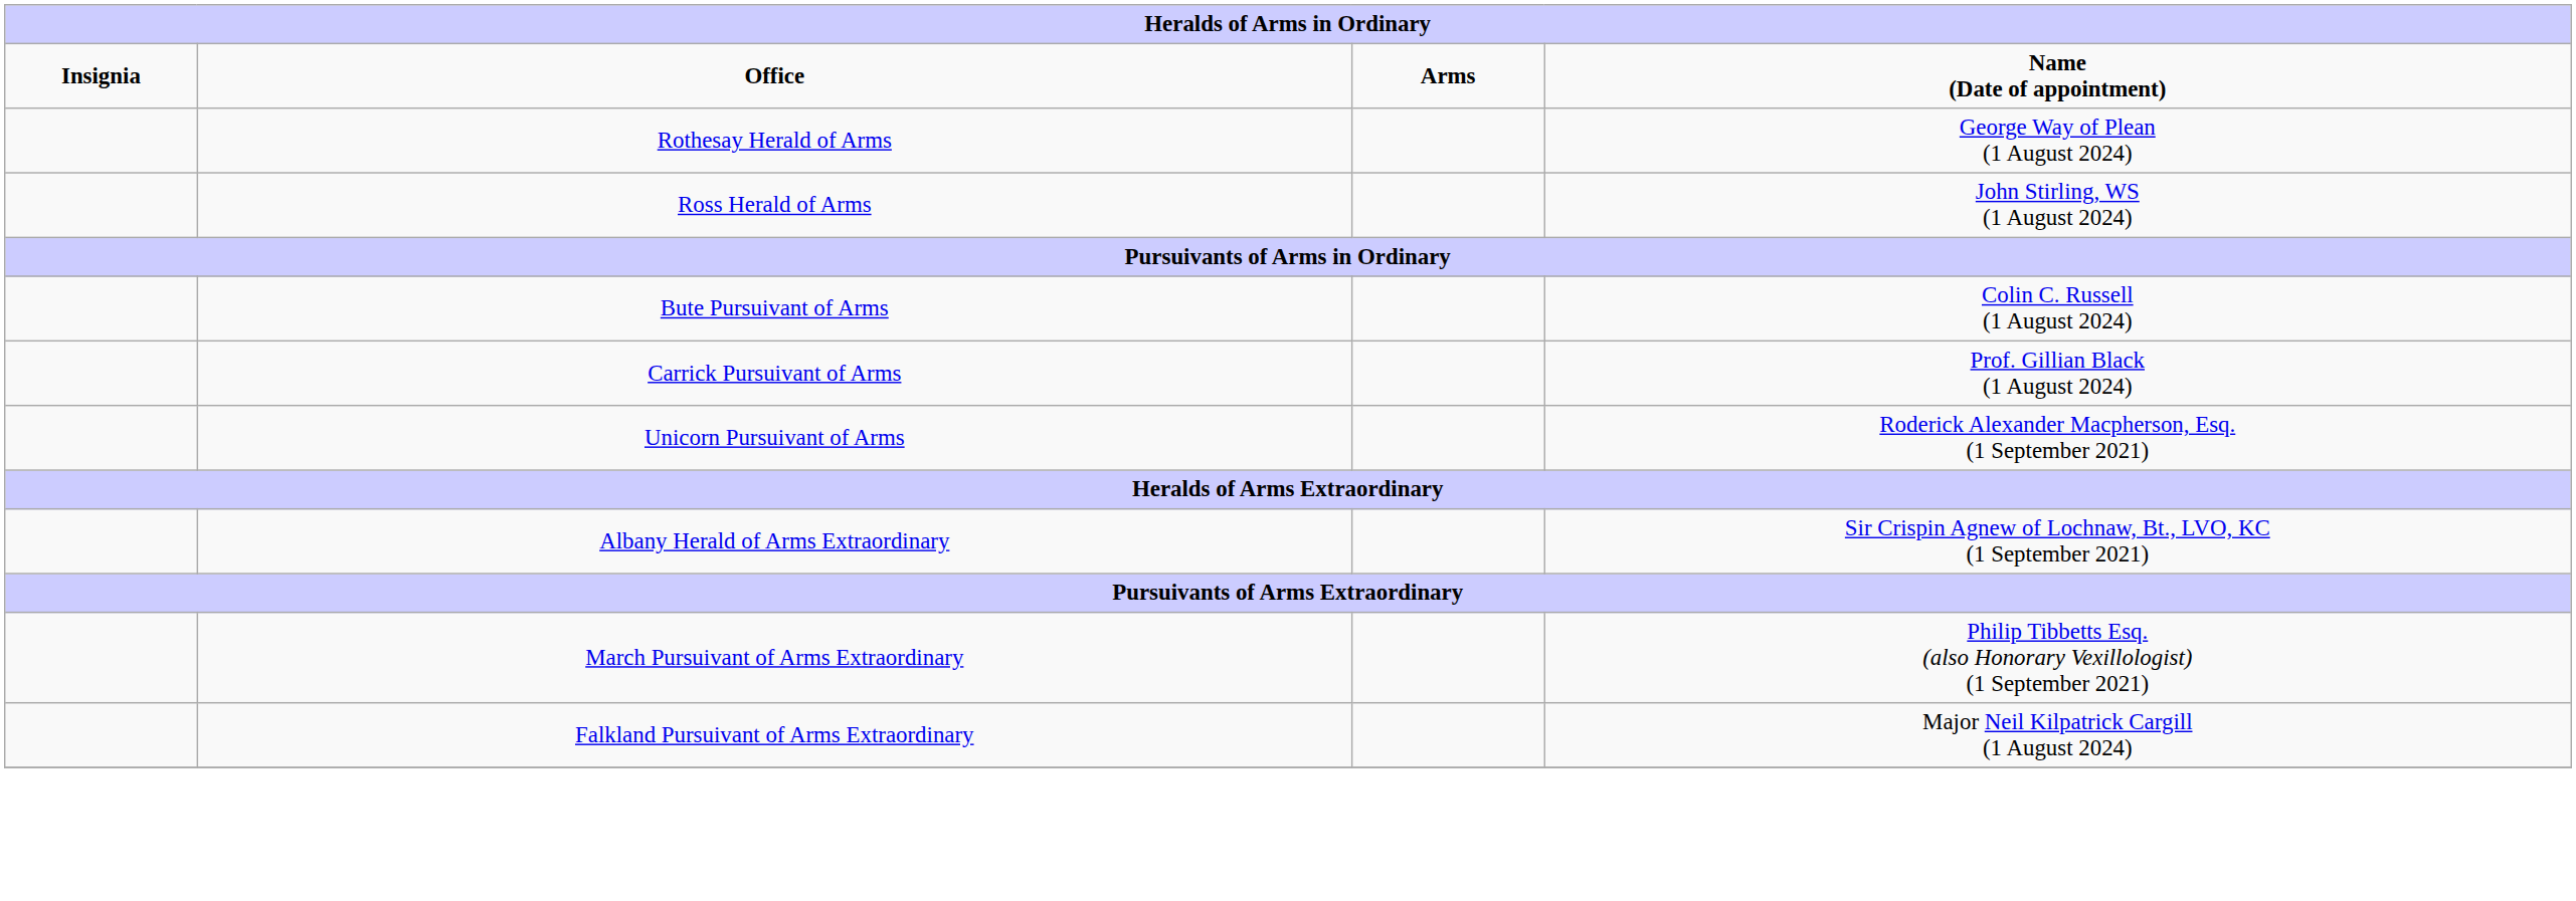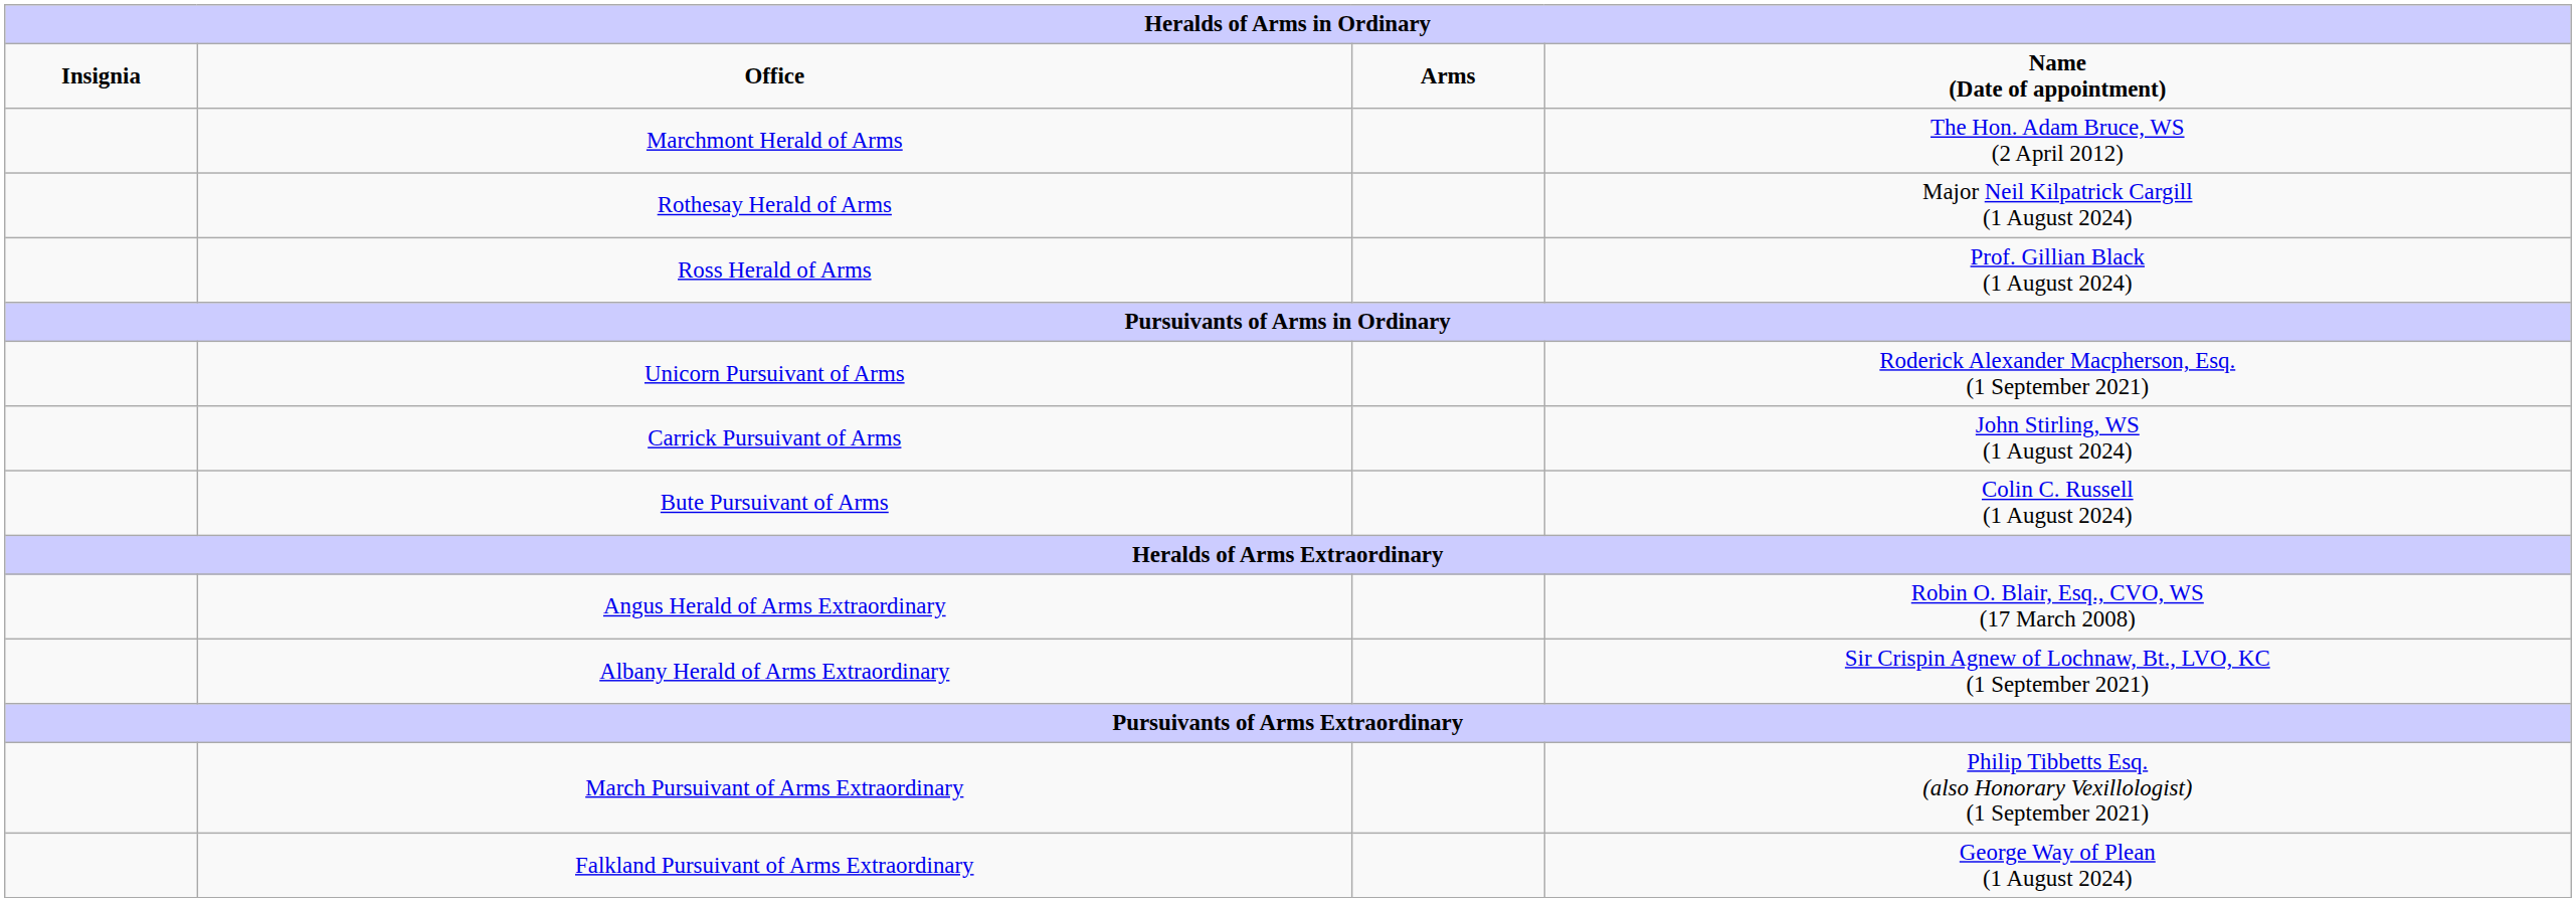+ row: Marchmont Herald of Arms | The Hon. Adam Bruce, WS (2 April 2012)
Rothesay Herald of Arms | Name (Date of appointment): George Way of Plean (1 August 2024) -> Major Neil Kilpatrick Cargill (1 August 2024)
Ross Herald of Arms | Name (Date of appointment): John Stirling, WS (1 August 2024) -> Prof. Gillian Black (1 August 2024)
rows swapped: Unicorn Pursuivant of Arms <-> Bute Pursuivant of Arms
Carrick Pursuivant of Arms | Name (Date of appointment): Prof. Gillian Black (1 August 2024) -> John Stirling, WS (1 August 2024)
+ row: Angus Herald of Arms Extraordinary | Robin O. Blair, Esq., CVO, WS (17 March 2008)
Falkland Pursuivant of Arms Extraordinary | Name (Date of appointment): Major Neil Kilpatrick Cargill (1 August 2024) -> George Way of Plean (1 August 2024)
